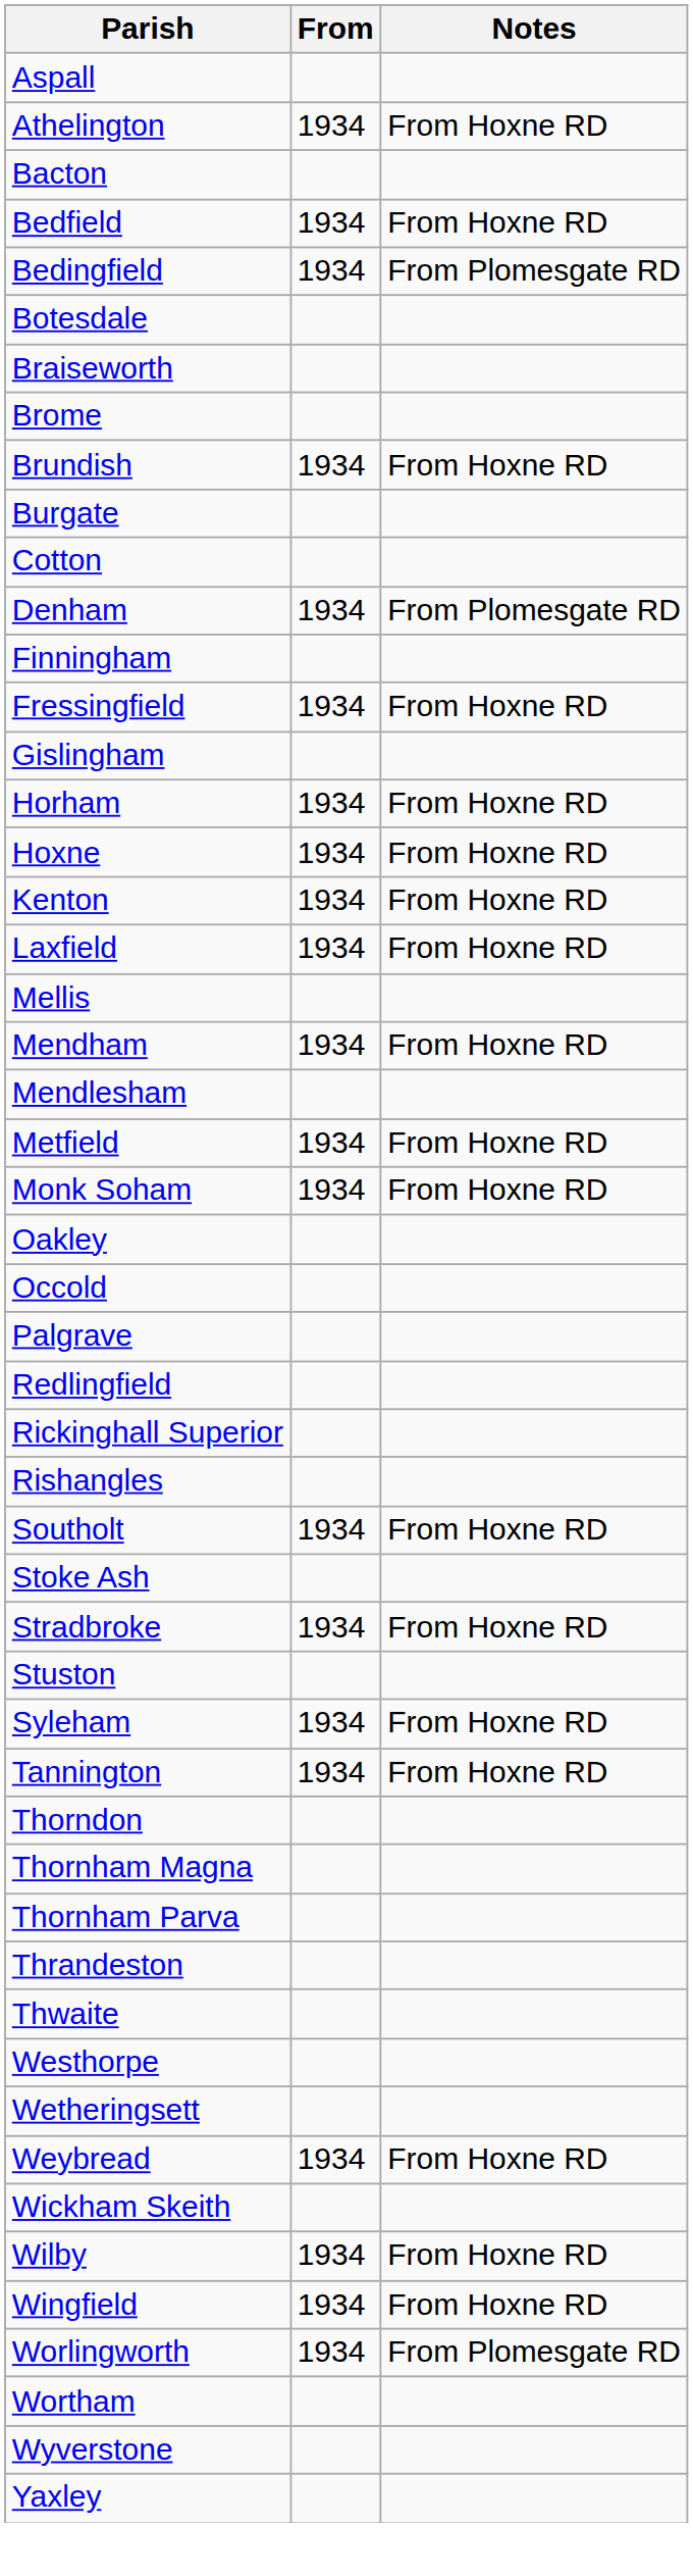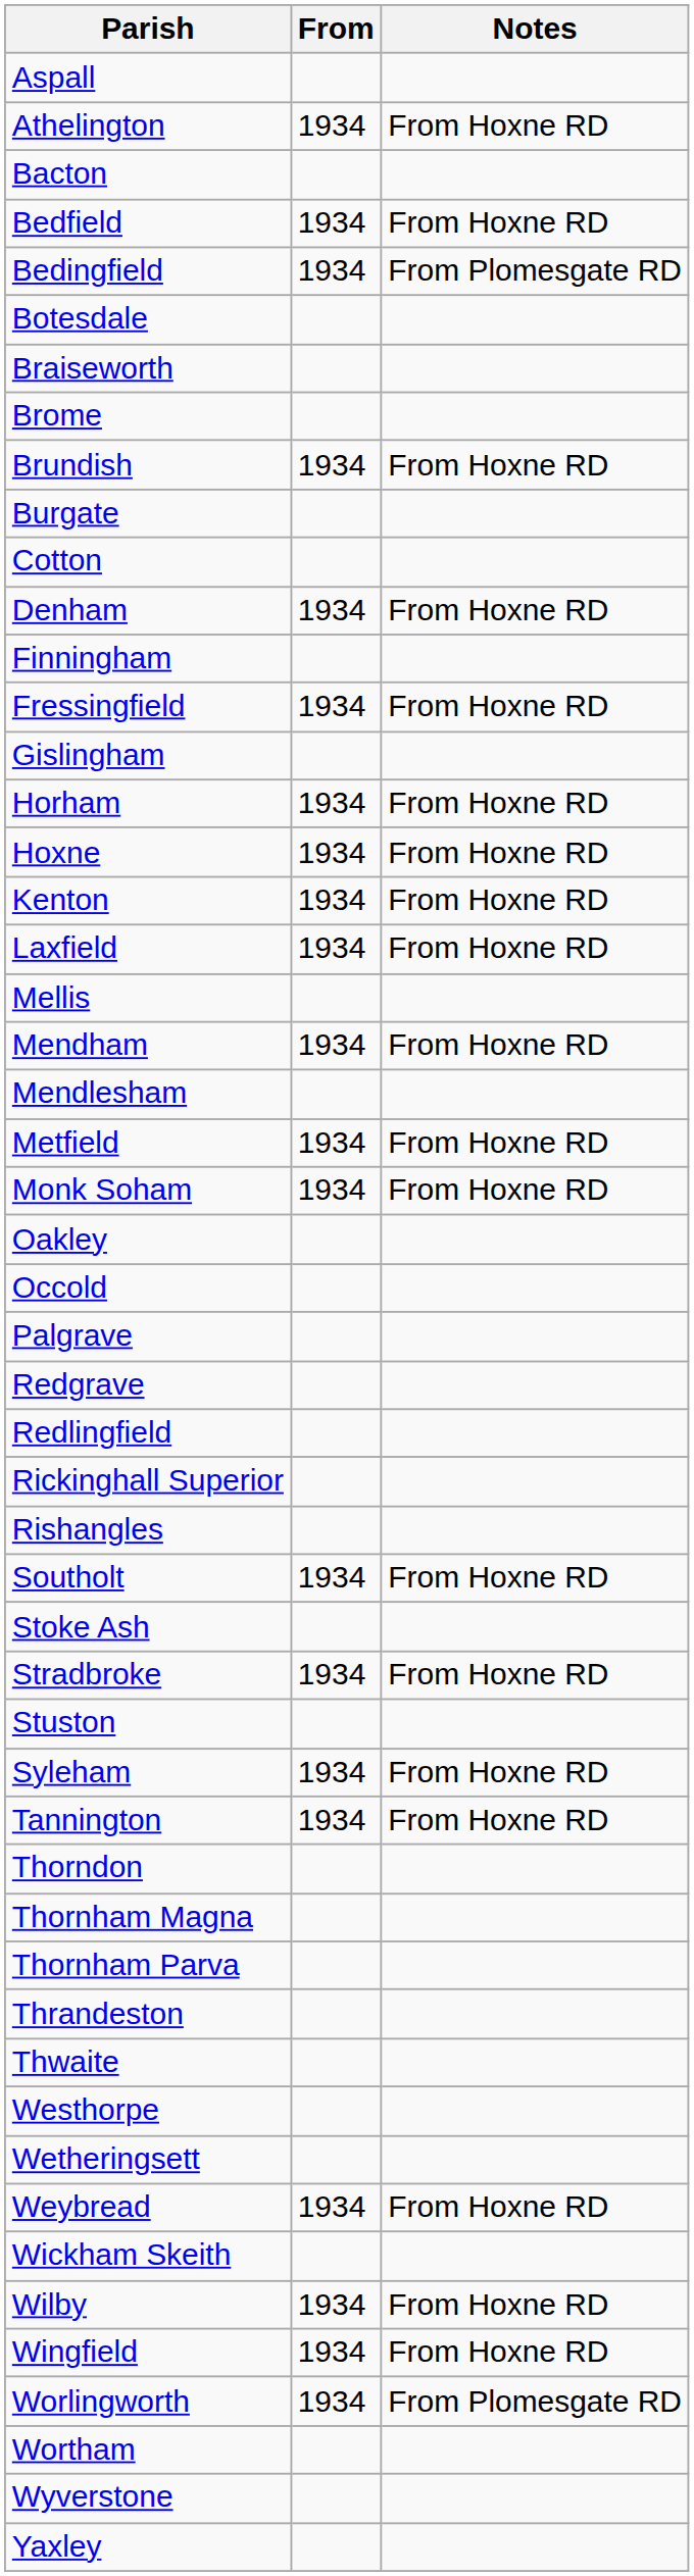Denham | Notes: From Plomesgate RD -> From Hoxne RD
+ row: Redgrave
